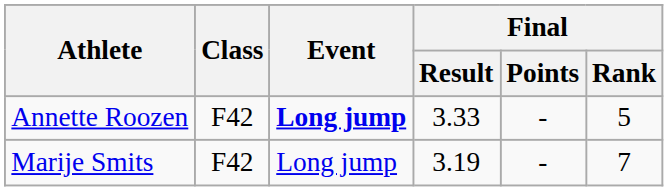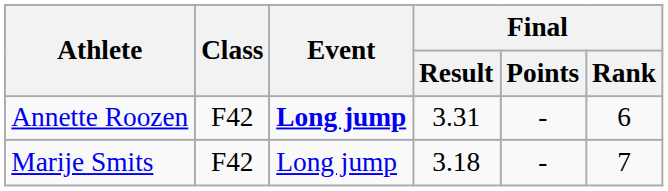Annette Roozen | Final / Result: 3.33 -> 3.31
Annette Roozen | Final / Rank: 5 -> 6
Marije Smits | Final / Result: 3.19 -> 3.18
